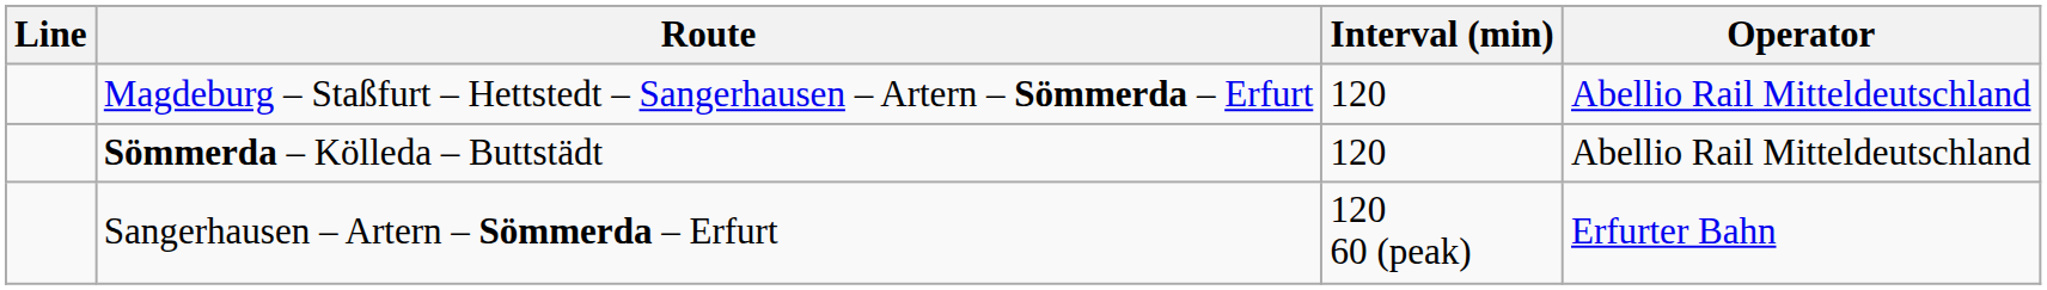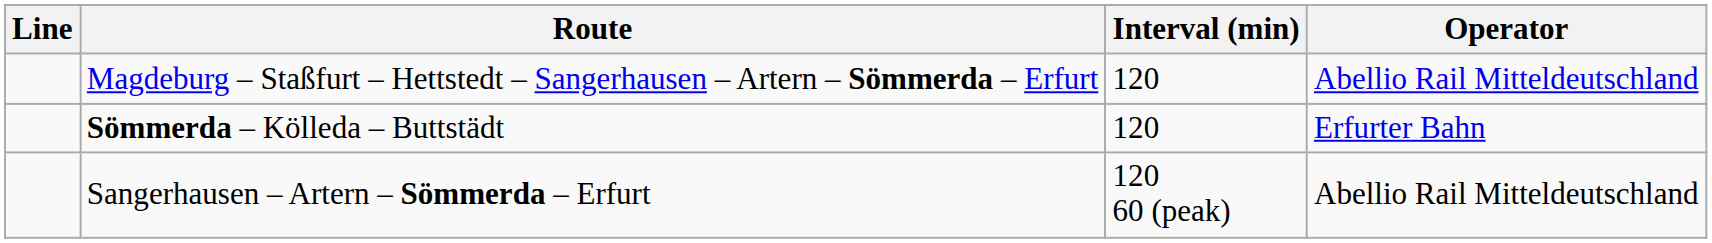Sömmerda – Kölleda – Buttstädt | Operator: Abellio Rail Mitteldeutschland -> Erfurter Bahn
Sangerhausen – Artern – Sömmerda – Erfurt | Operator: Erfurter Bahn -> Abellio Rail Mitteldeutschland
